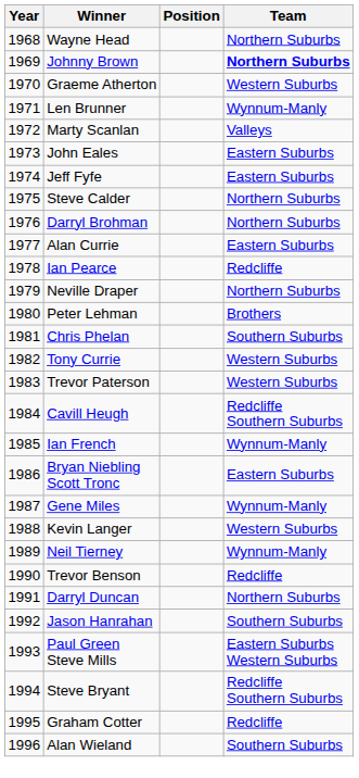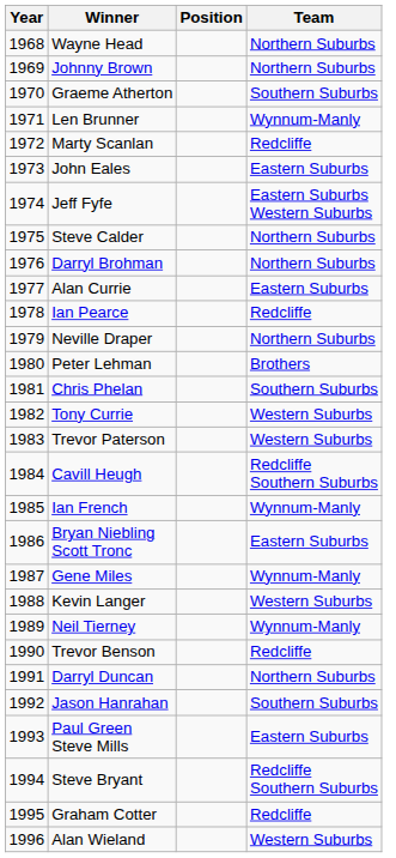Johnny Brown | Team: bold -> normal
Graeme Atherton | Team: Western Suburbs -> Southern Suburbs
Marty Scanlan | Team: Valleys -> Redcliffe
Jeff Fyfe | Team: Eastern Suburbs -> Eastern Suburbs Western Suburbs
Paul Green Steve Mills | Team: Eastern Suburbs Western Suburbs -> Eastern Suburbs
Alan Wieland | Team: Southern Suburbs -> Western Suburbs
